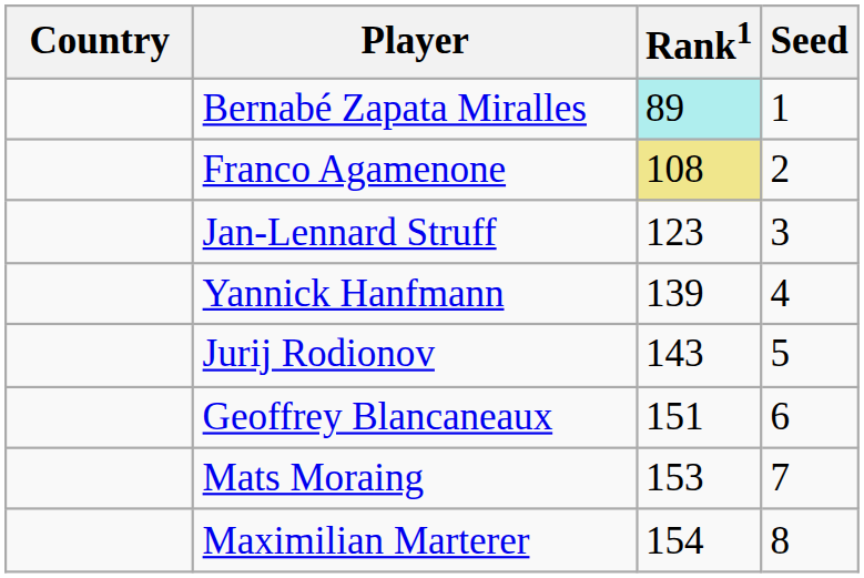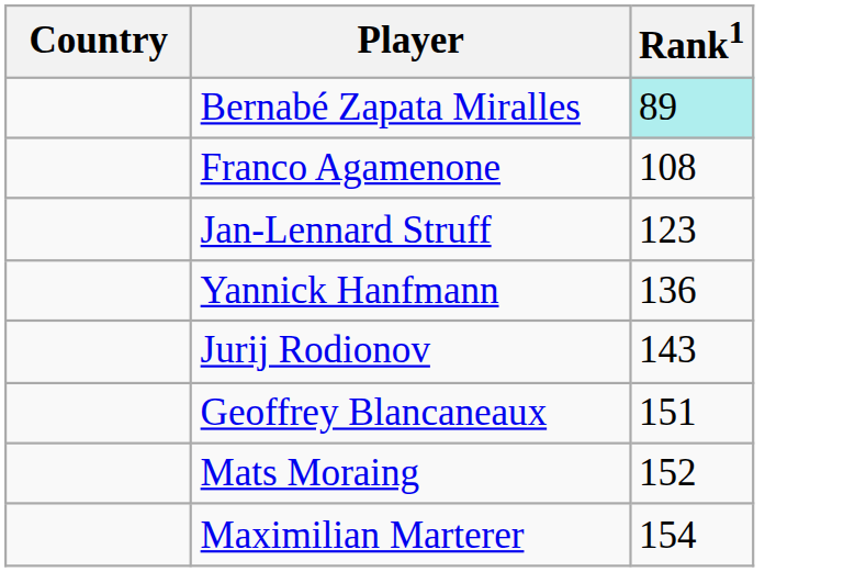- column: Seed | 1 | 2 | 3 | 4 | 5 | 6 | 7 | 8
Franco Agamenone | Rank1: khaki background -> no background
Yannick Hanfmann | Rank1: 139 -> 136
Mats Moraing | Rank1: 153 -> 152
